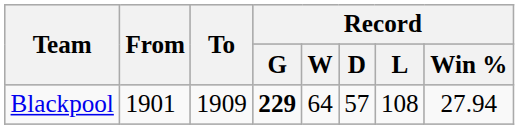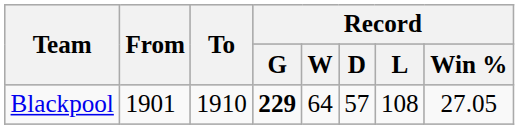Blackpool | To: 1909 -> 1910
Blackpool | Record / Win %: 27.94 -> 27.05
